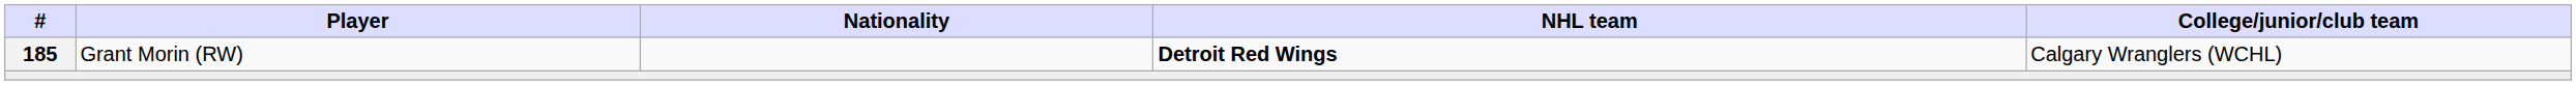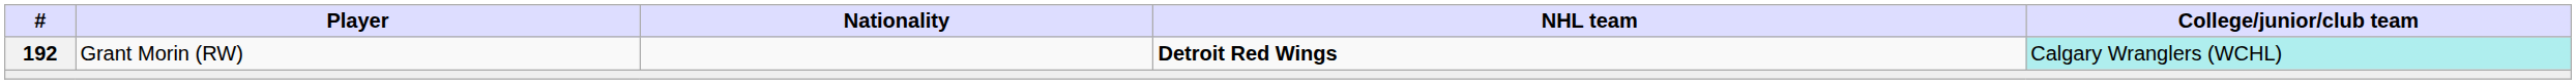Grant Morin (RW) | #: 185 -> 192
Grant Morin (RW) | College/junior/club team: no background -> paleturquoise background
